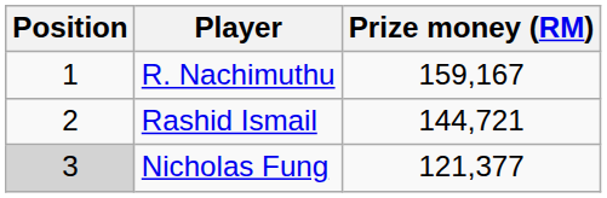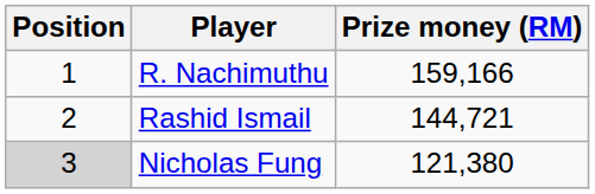R. Nachimuthu | Prize money (RM): 159,167 -> 159,166
Nicholas Fung | Prize money (RM): 121,377 -> 121,380
